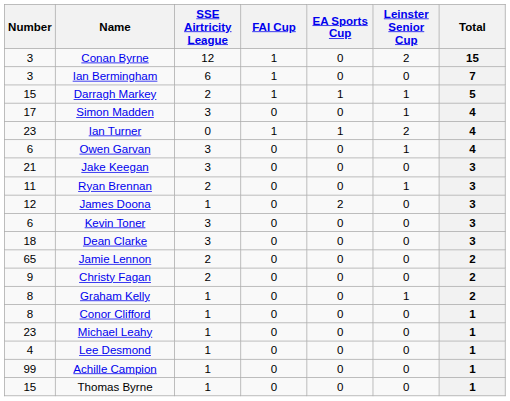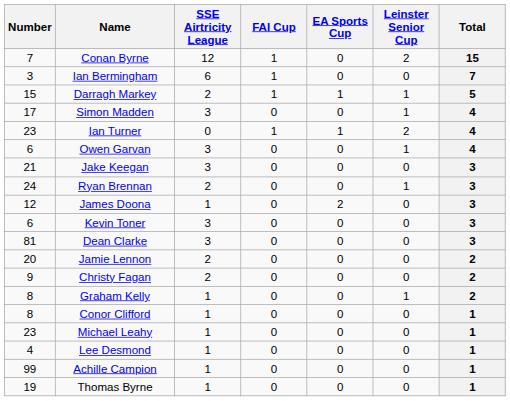Conan Byrne | Number: 3 -> 7
Ryan Brennan | Number: 11 -> 24
Dean Clarke | Number: 18 -> 81
Jamie Lennon | Number: 65 -> 20
Thomas Byrne | Number: 15 -> 19
